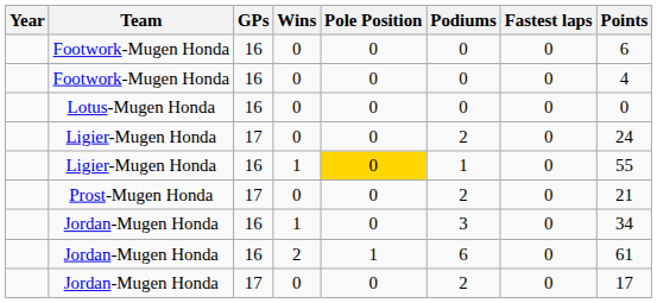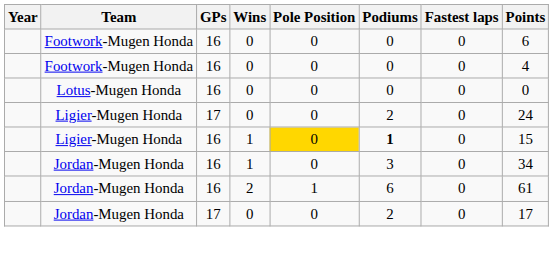Ligier-Mugen Honda / 1 | Podiums: normal -> bold
Ligier-Mugen Honda / 1 | Points: 55 -> 15
- row: Prost-Mugen Honda | 17 | 0 | 0 | 2 | 0 | 21
